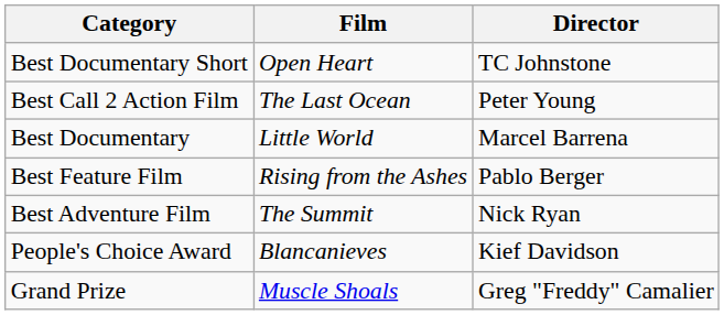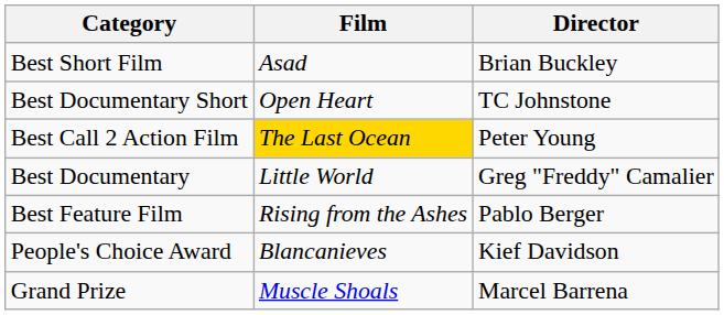+ row: Best Short Film | Asad | Brian Buckley
Best Call 2 Action Film | Film: no background -> gold background
Best Documentary | Director: Marcel Barrena -> Greg "Freddy" Camalier
- row: Best Adventure Film | The Summit | Nick Ryan
Grand Prize | Director: Greg "Freddy" Camalier -> Marcel Barrena
